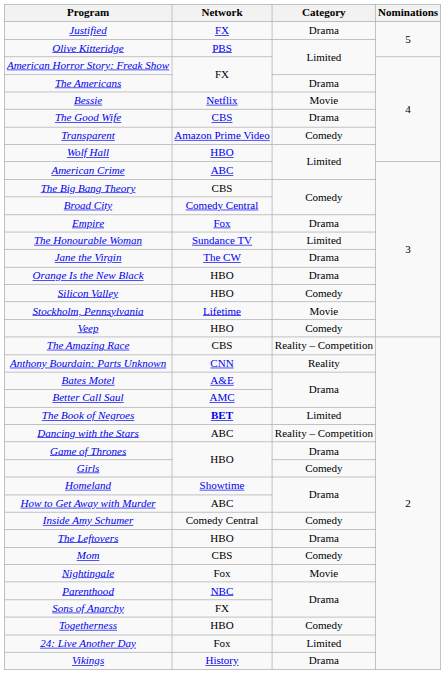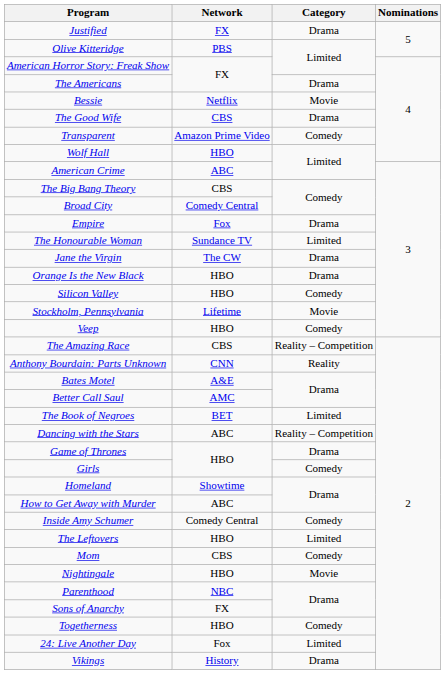The Book of Negroes | Network: bold -> normal
The Leftovers | Category: Drama -> Limited
Nightingale | Network: Fox -> HBO
